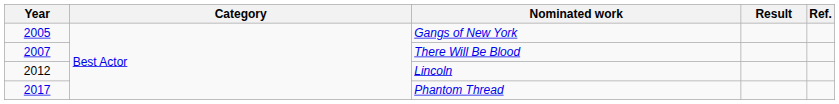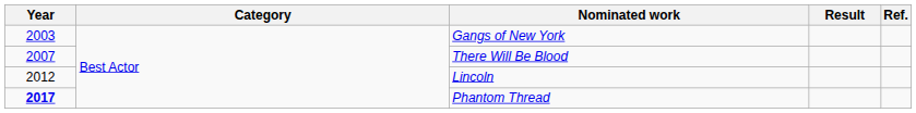Gangs of New York | Year: 2005 -> 2003
Phantom Thread | Year: normal -> bold
